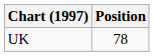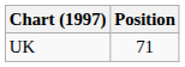UK | Position: 78 -> 71
